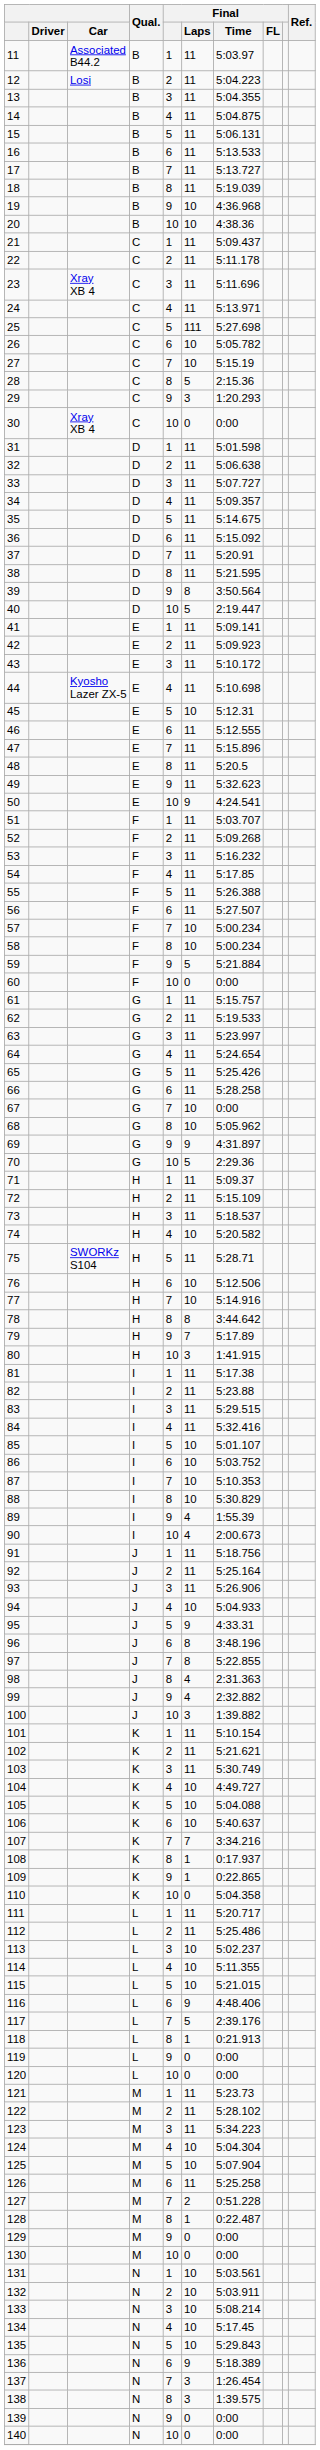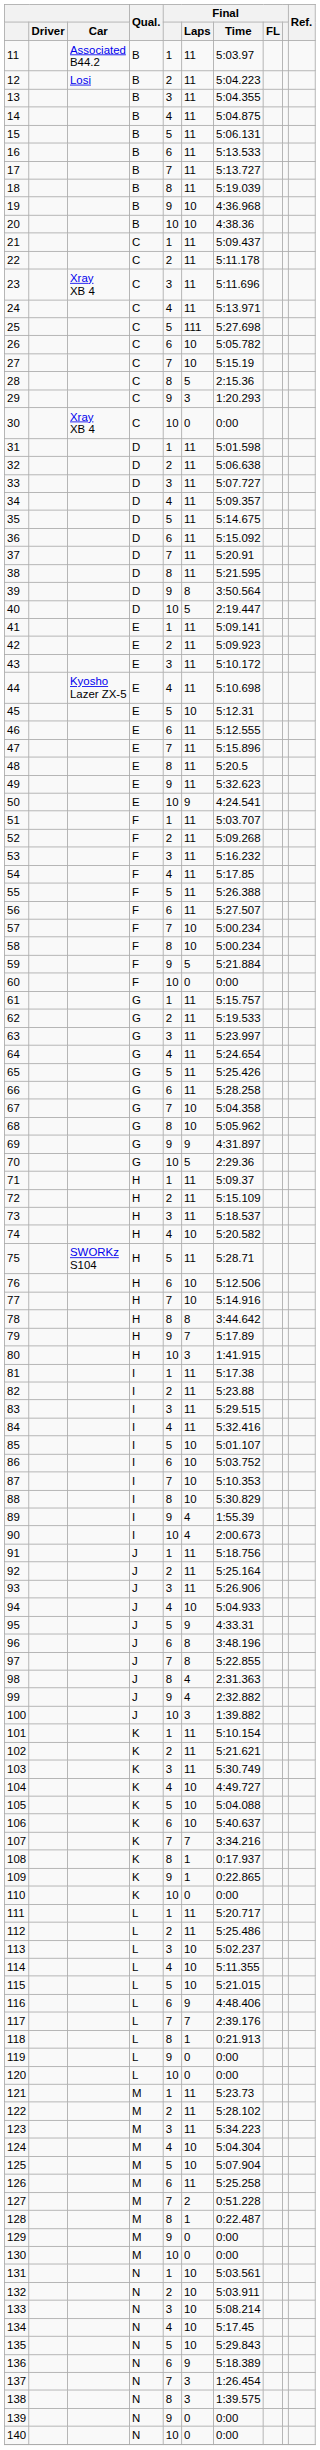67 | Final / Time: 0:00 -> 5:04.358
110 | Final / Time: 5:04.358 -> 0:00
117 | Final / Laps: 5 -> 7
